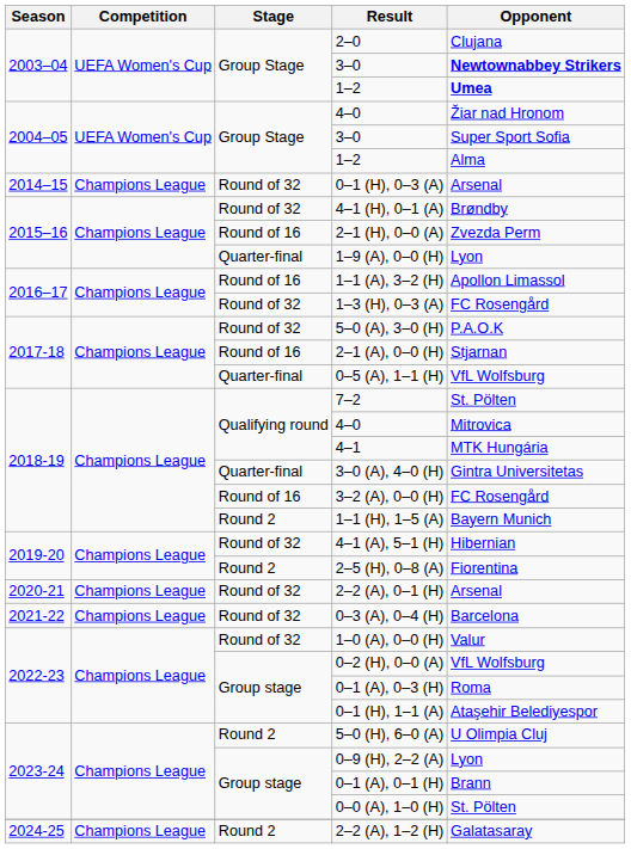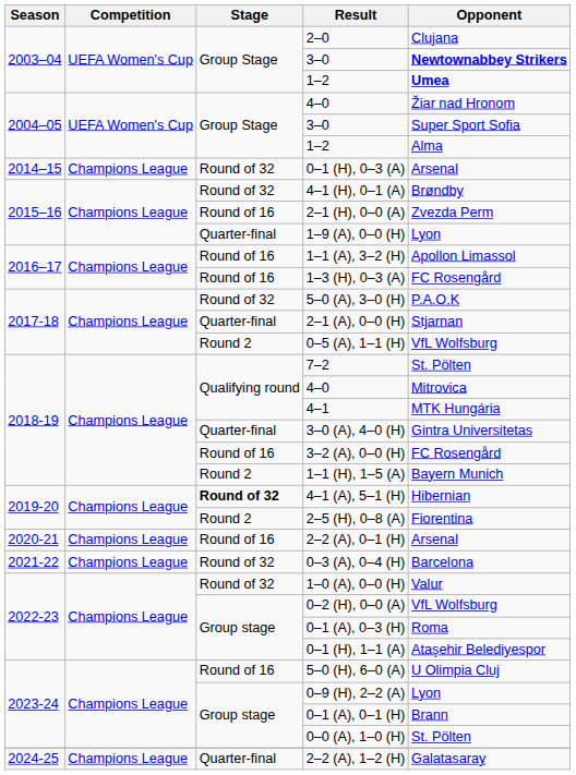1–3 (H), 0–3 (A) | Stage: Round of 32 -> Round of 16
2–1 (A), 0–0 (H) | Stage: Round of 16 -> Quarter-final
0–5 (A), 1–1 (H) | Stage: Quarter-final -> Round 2
4–1 (A), 5–1 (H) | Stage: normal -> bold
2–2 (A), 0–1 (H) | Stage: Round of 32 -> Round of 16
5–0 (H), 6–0 (A) | Stage: Round 2 -> Round of 16
2–2 (A), 1–2 (H) | Stage: Round 2 -> Quarter-final
